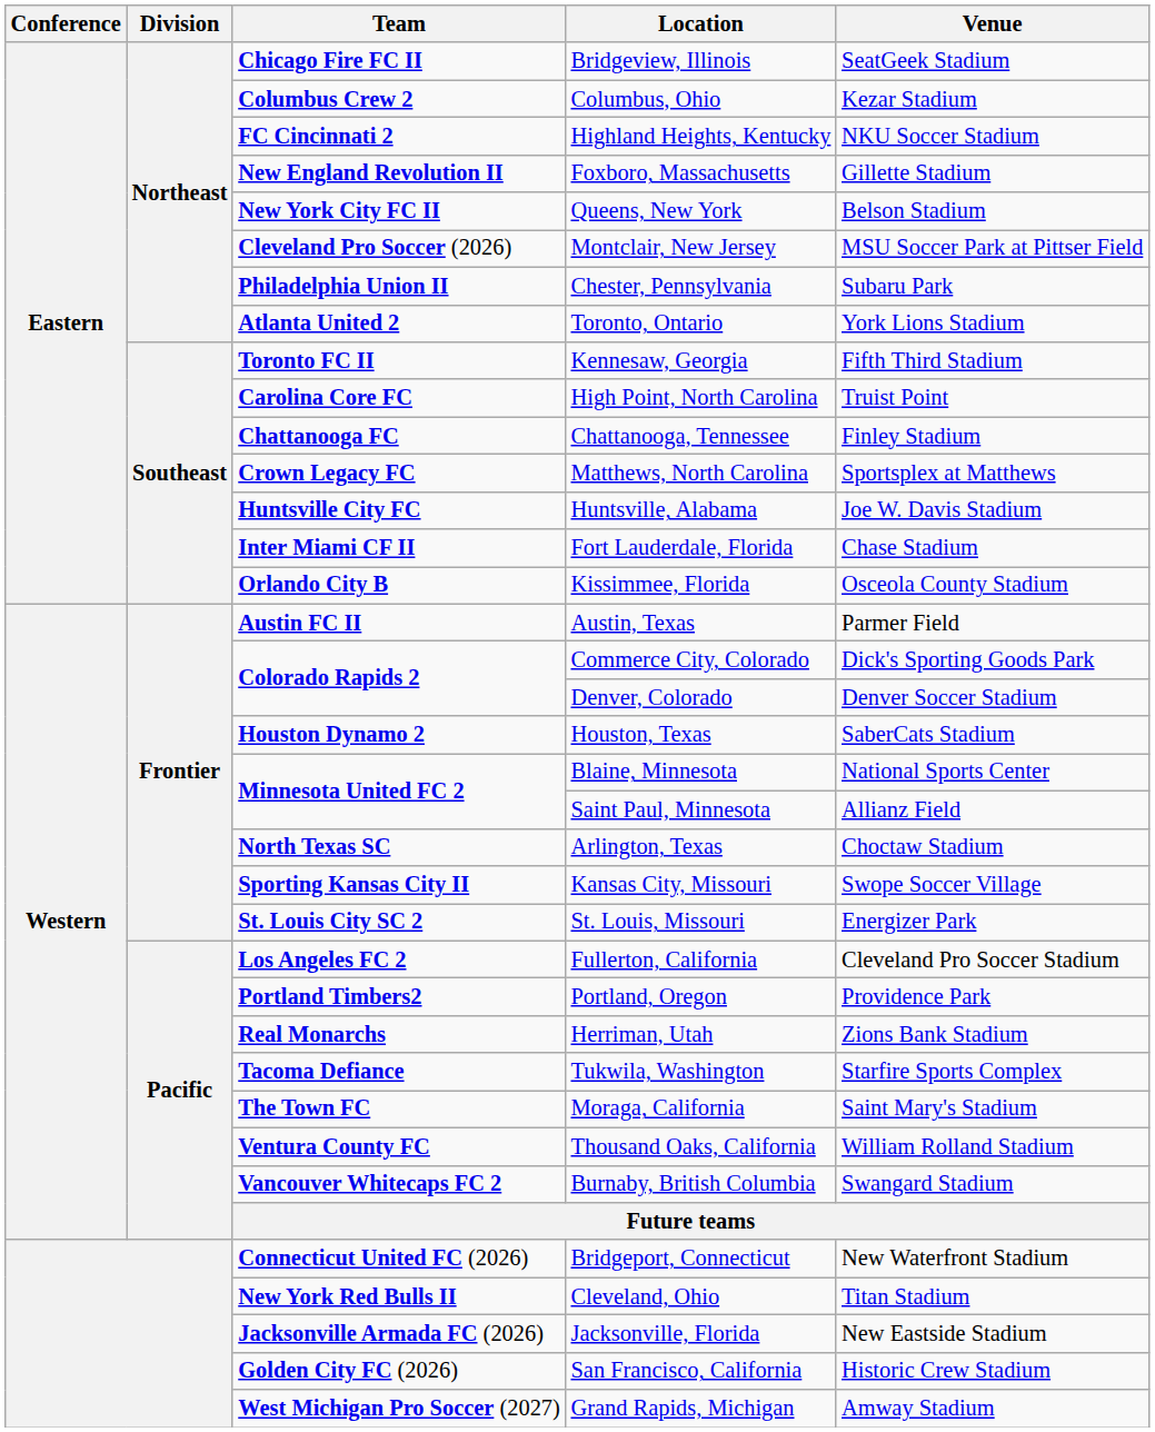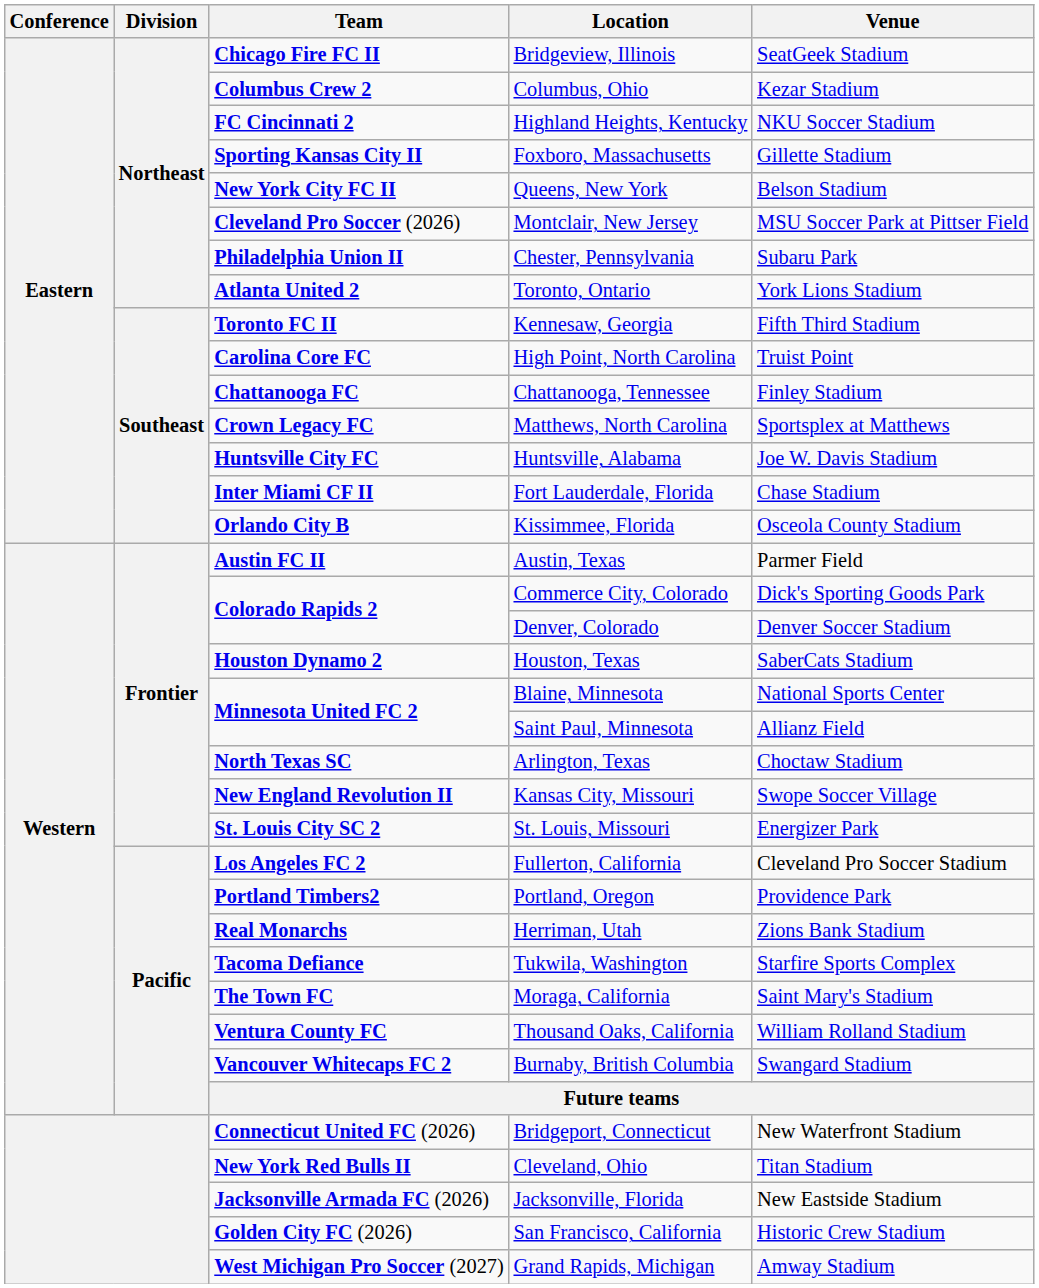Foxboro, Massachusetts | Team: New England Revolution II -> Sporting Kansas City II
Kansas City, Missouri | Team: Sporting Kansas City II -> New England Revolution II
